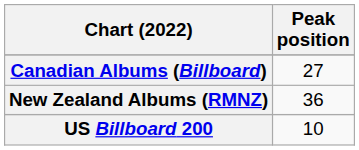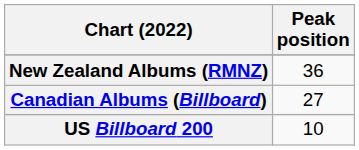rows swapped: Canadian Albums (Billboard) <-> New Zealand Albums (RMNZ)
